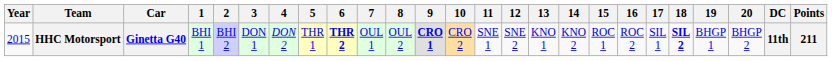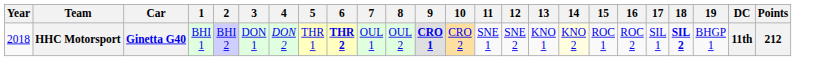- column: 20 | BHGP 2
HHC Motorsport | Year: 2015 -> 2018
HHC Motorsport | 14: no background -> lightyellow background
HHC Motorsport | Points: 211 -> 212
